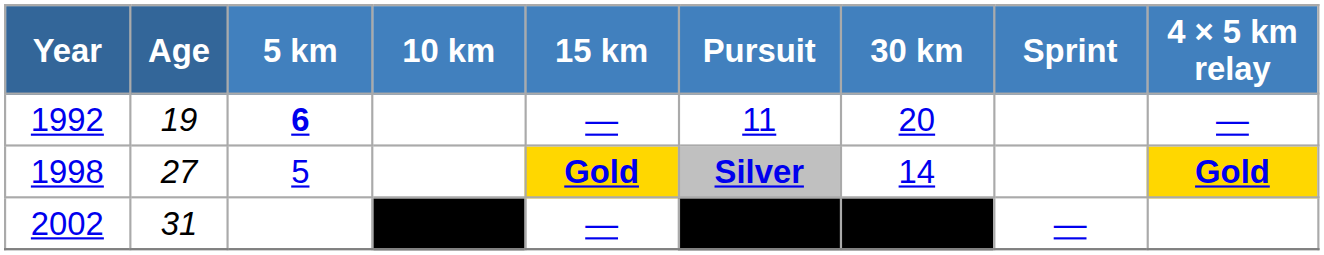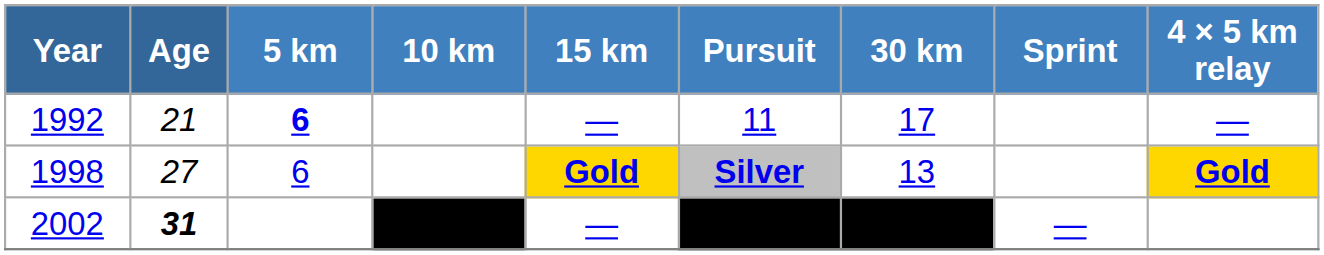1992 | Age: 19 -> 21
1992 | 30 km: 20 -> 17
1998 | 5 km: 5 -> 6
1998 | 30 km: 14 -> 13
2002 | Age: normal -> bold
